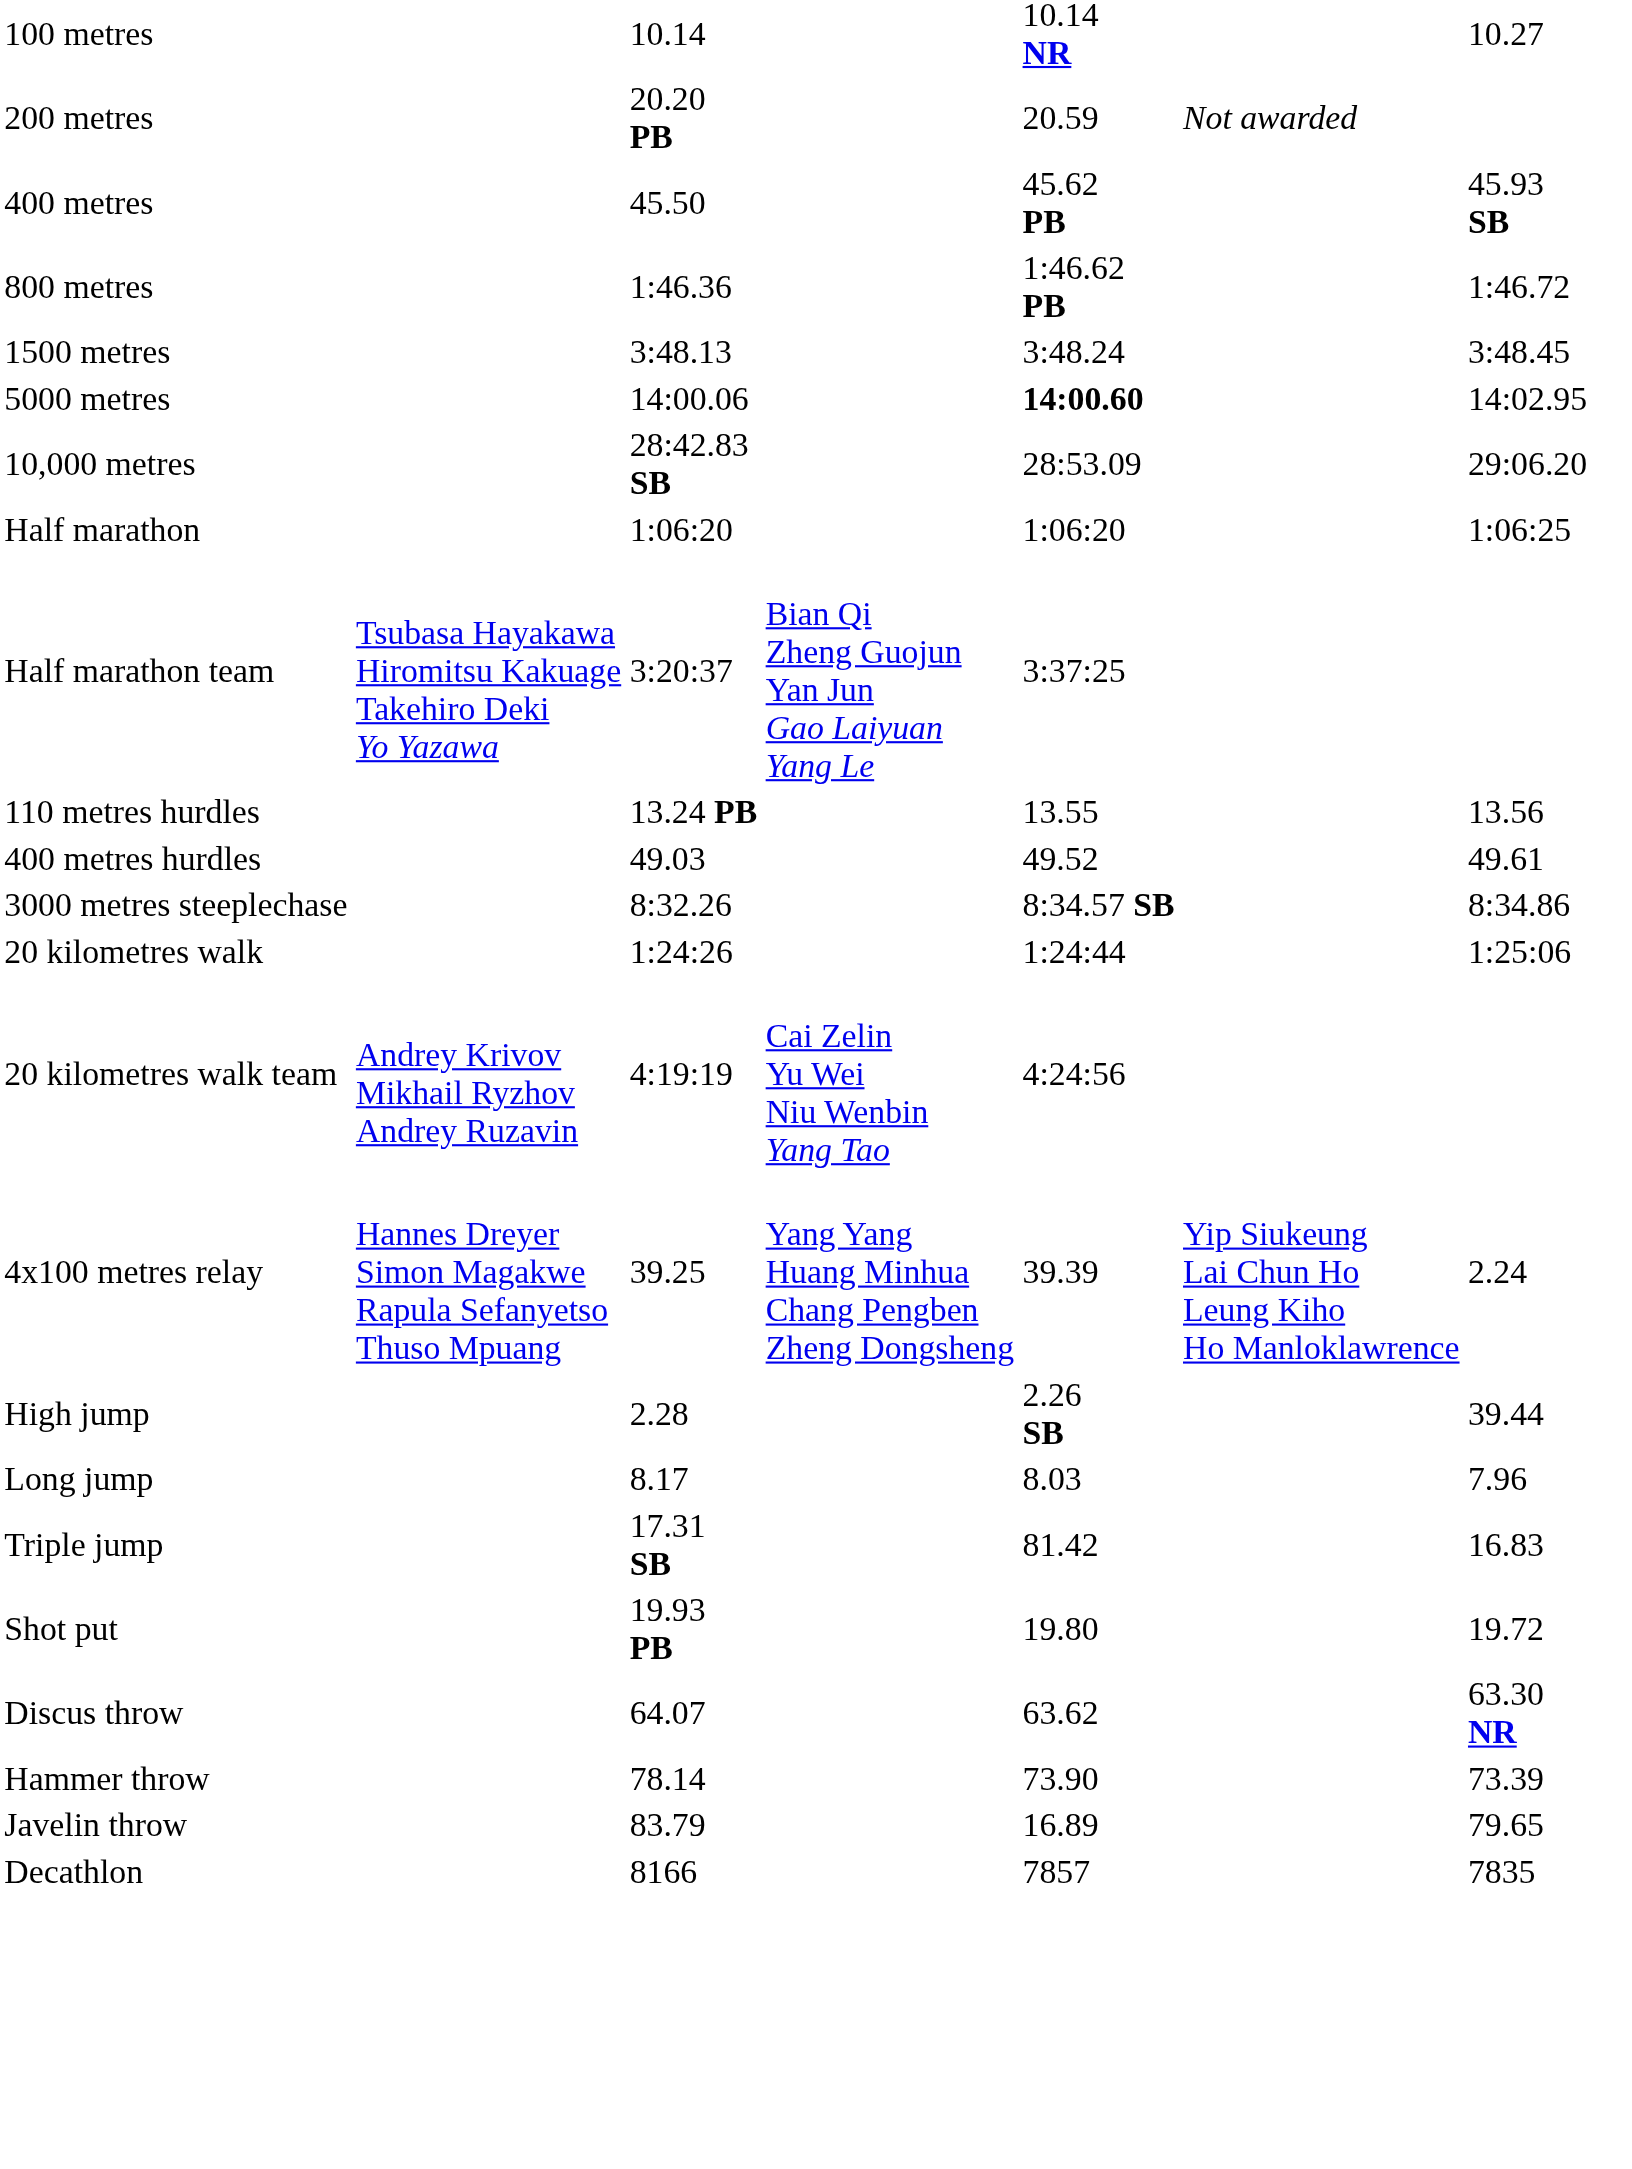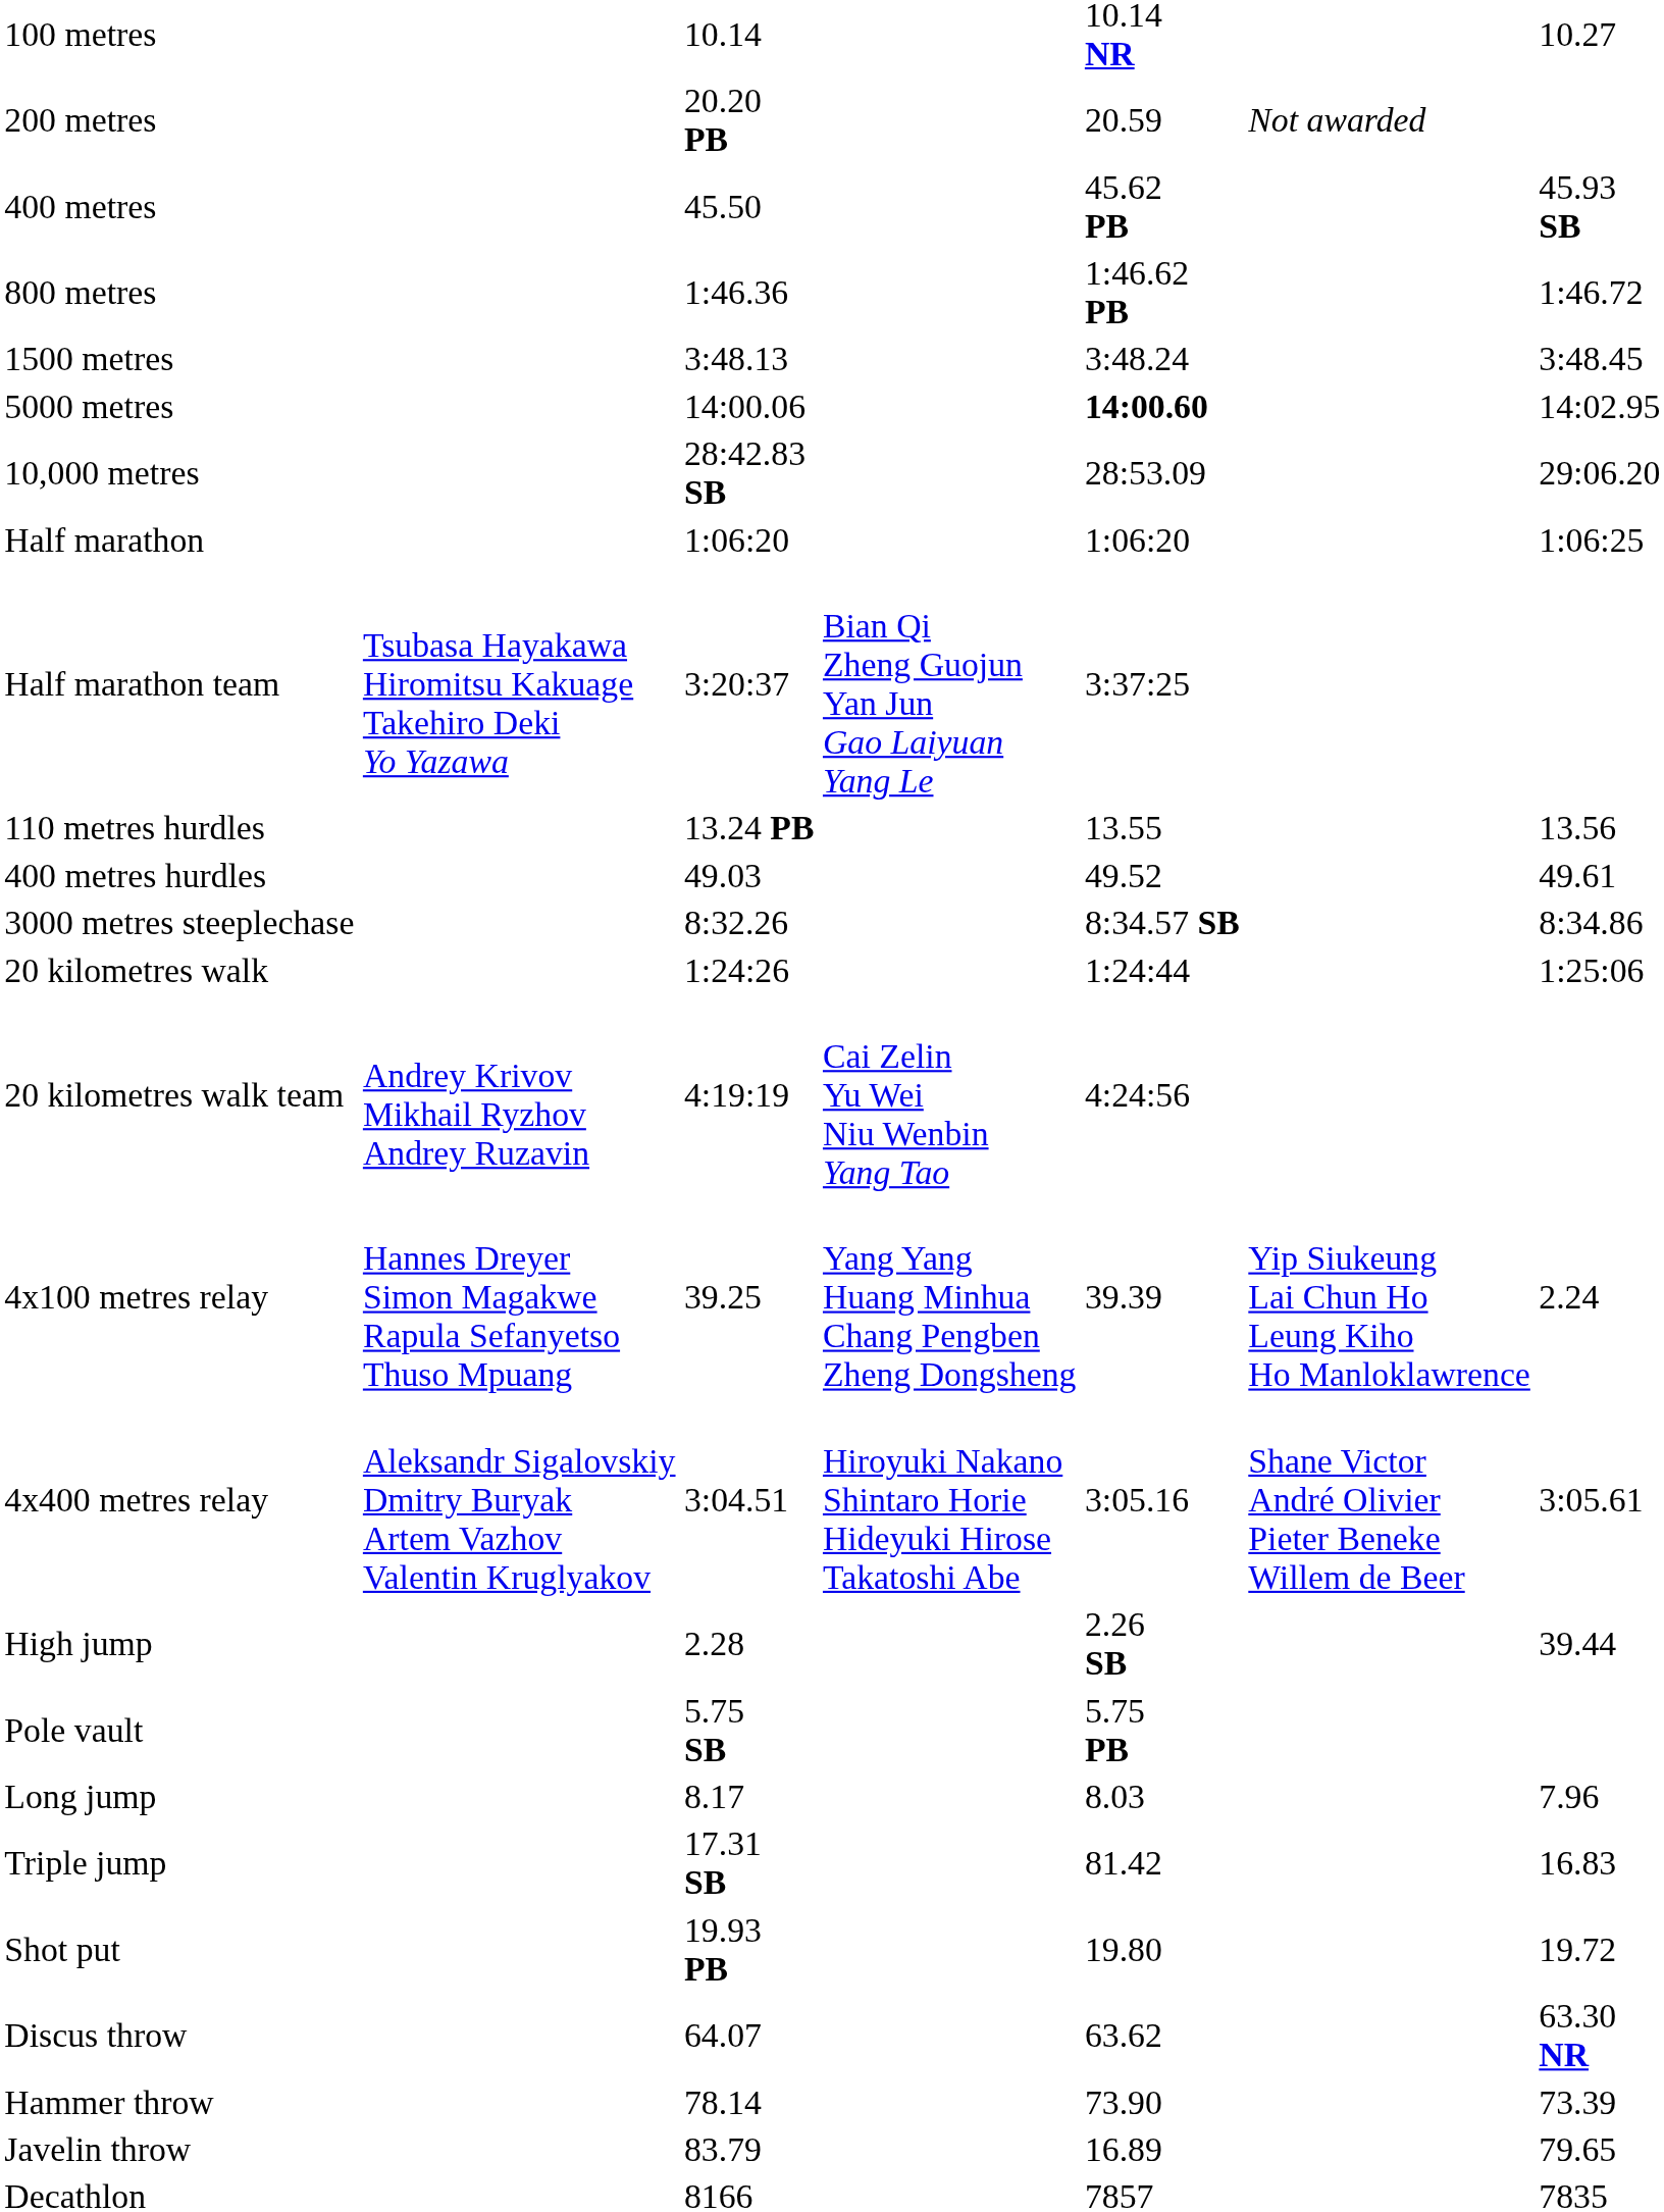+ row: 4x400 metres relay | Aleksandr Sigalovskiy Dmitry Buryak Artem Vazhov Valentin Kruglyakov | 3:04.51 | Hiroyuki Nakano Shintaro Horie Hideyuki Hirose Takatoshi Abe | 3:05.16 | Shane Victor André Olivier Pieter Beneke Willem de Beer | 3:05.61
+ row: Pole vault | 5.75 SB | 5.75 PB
